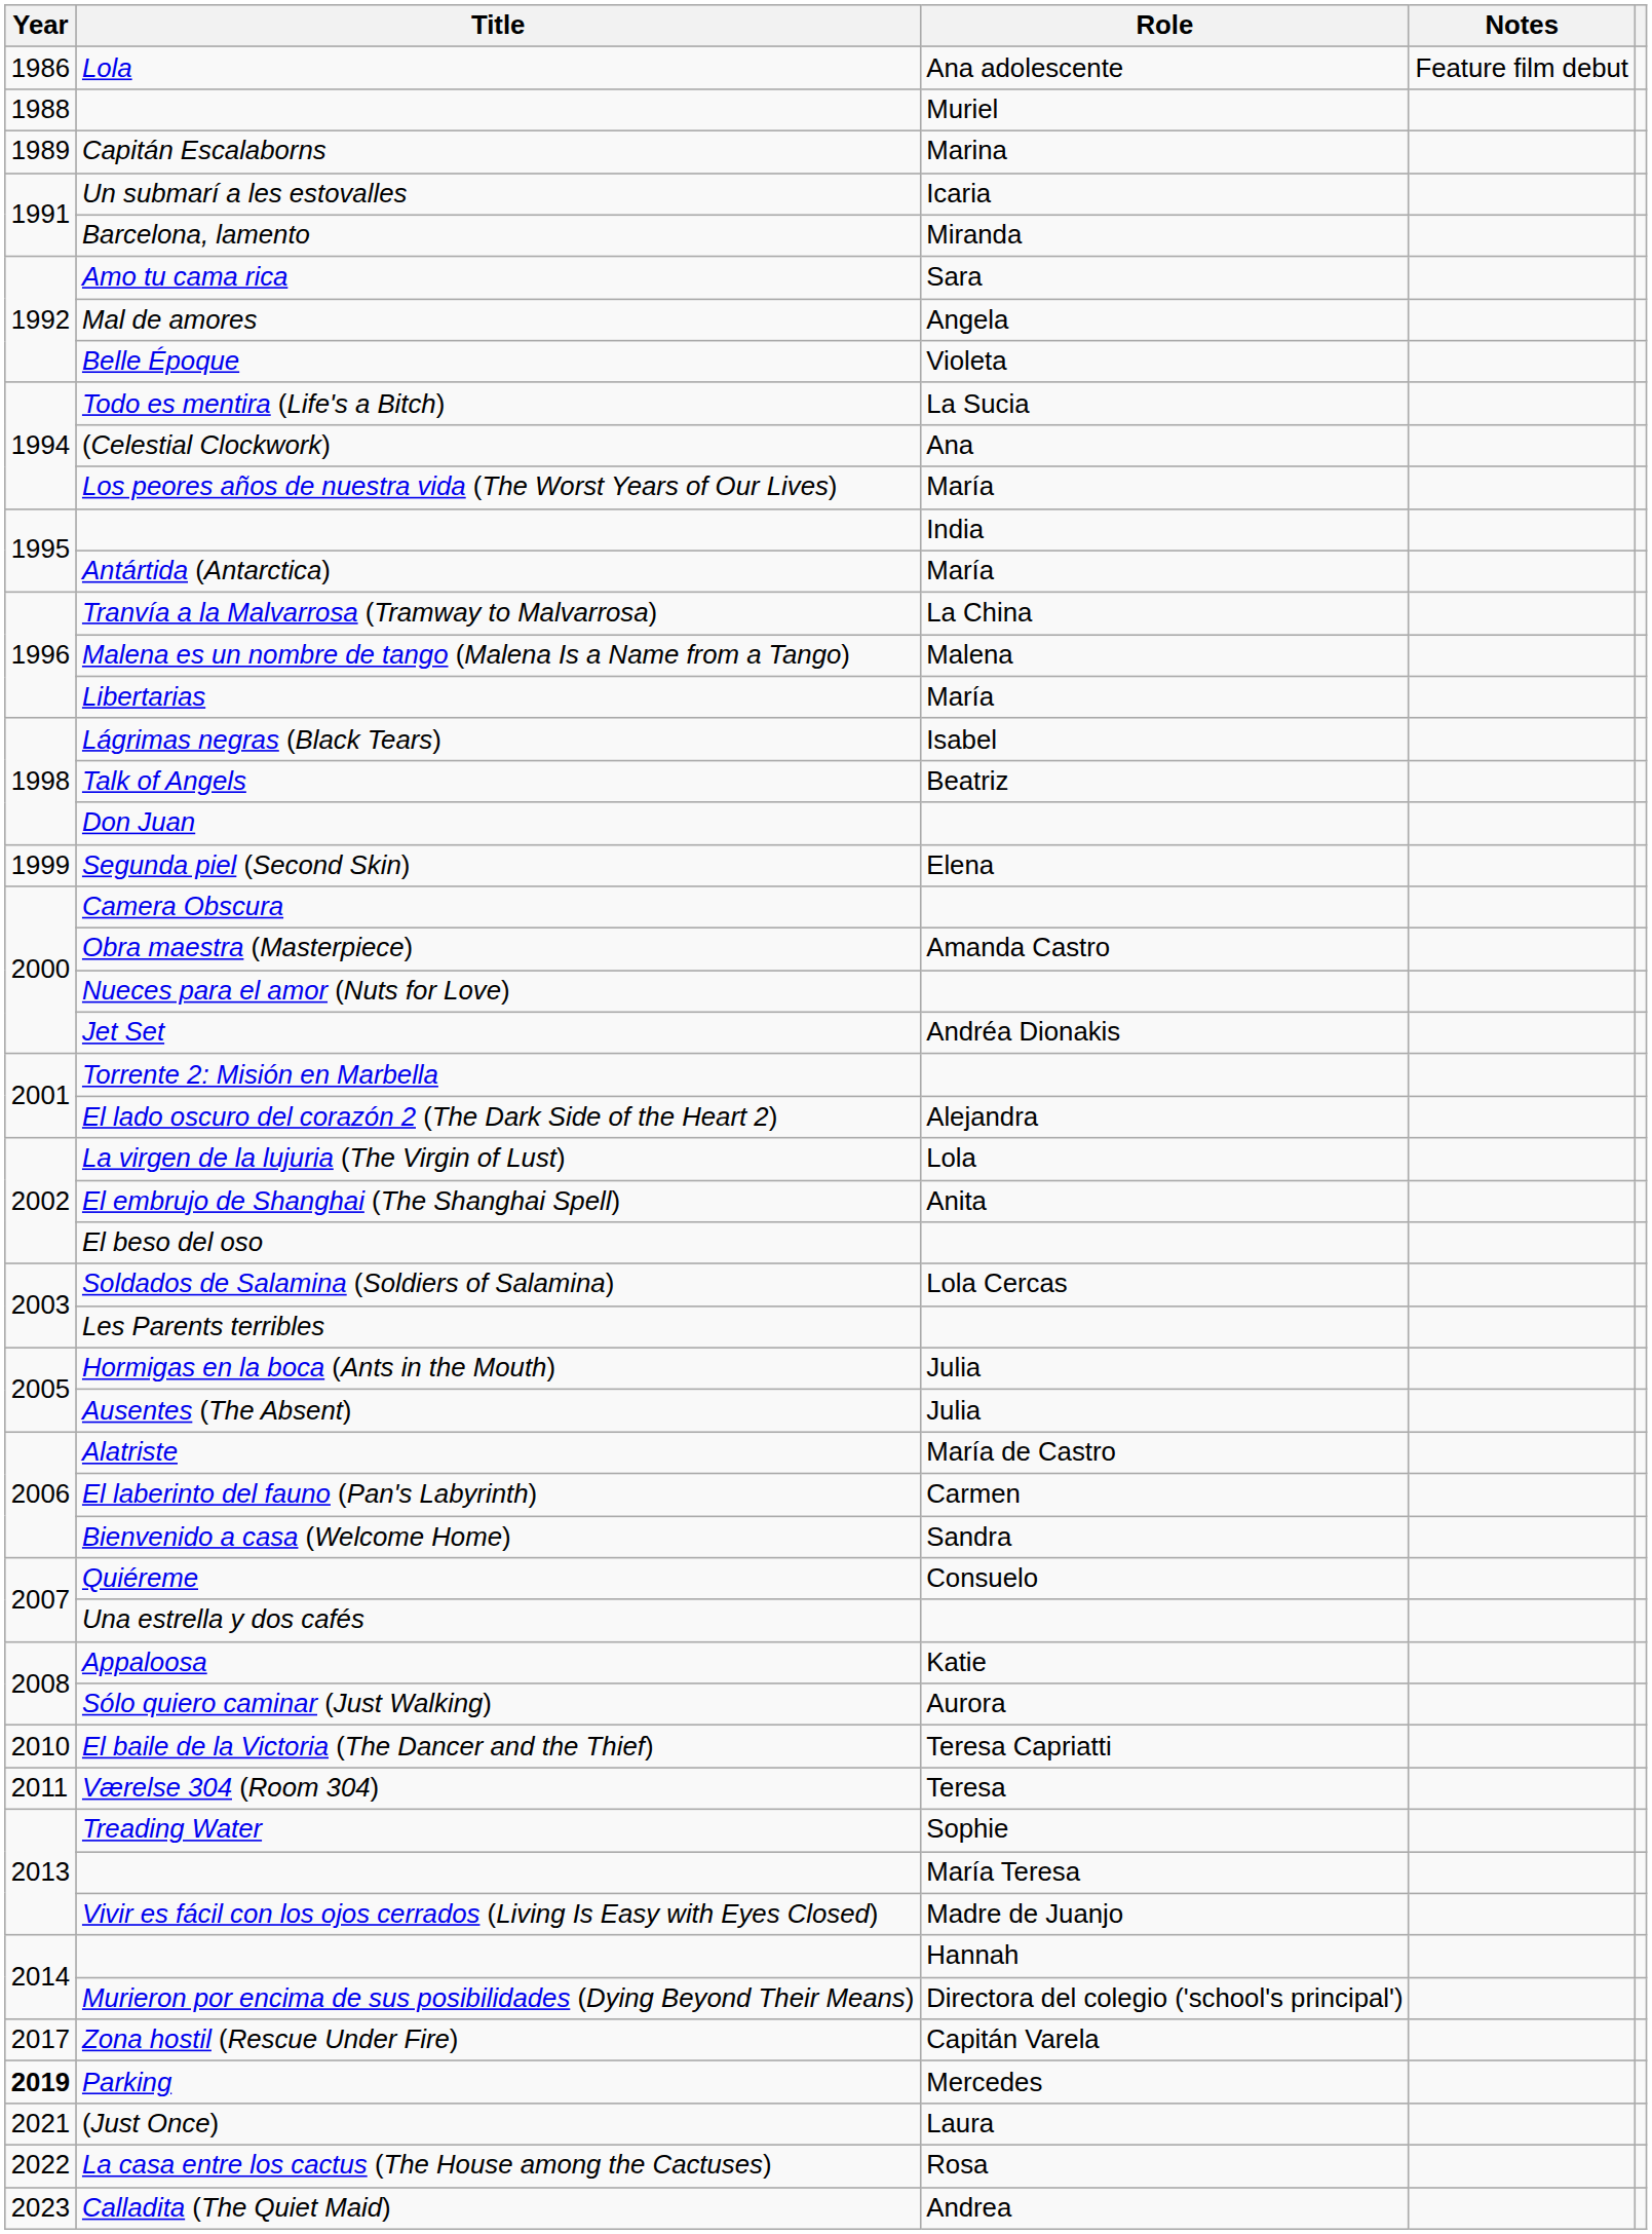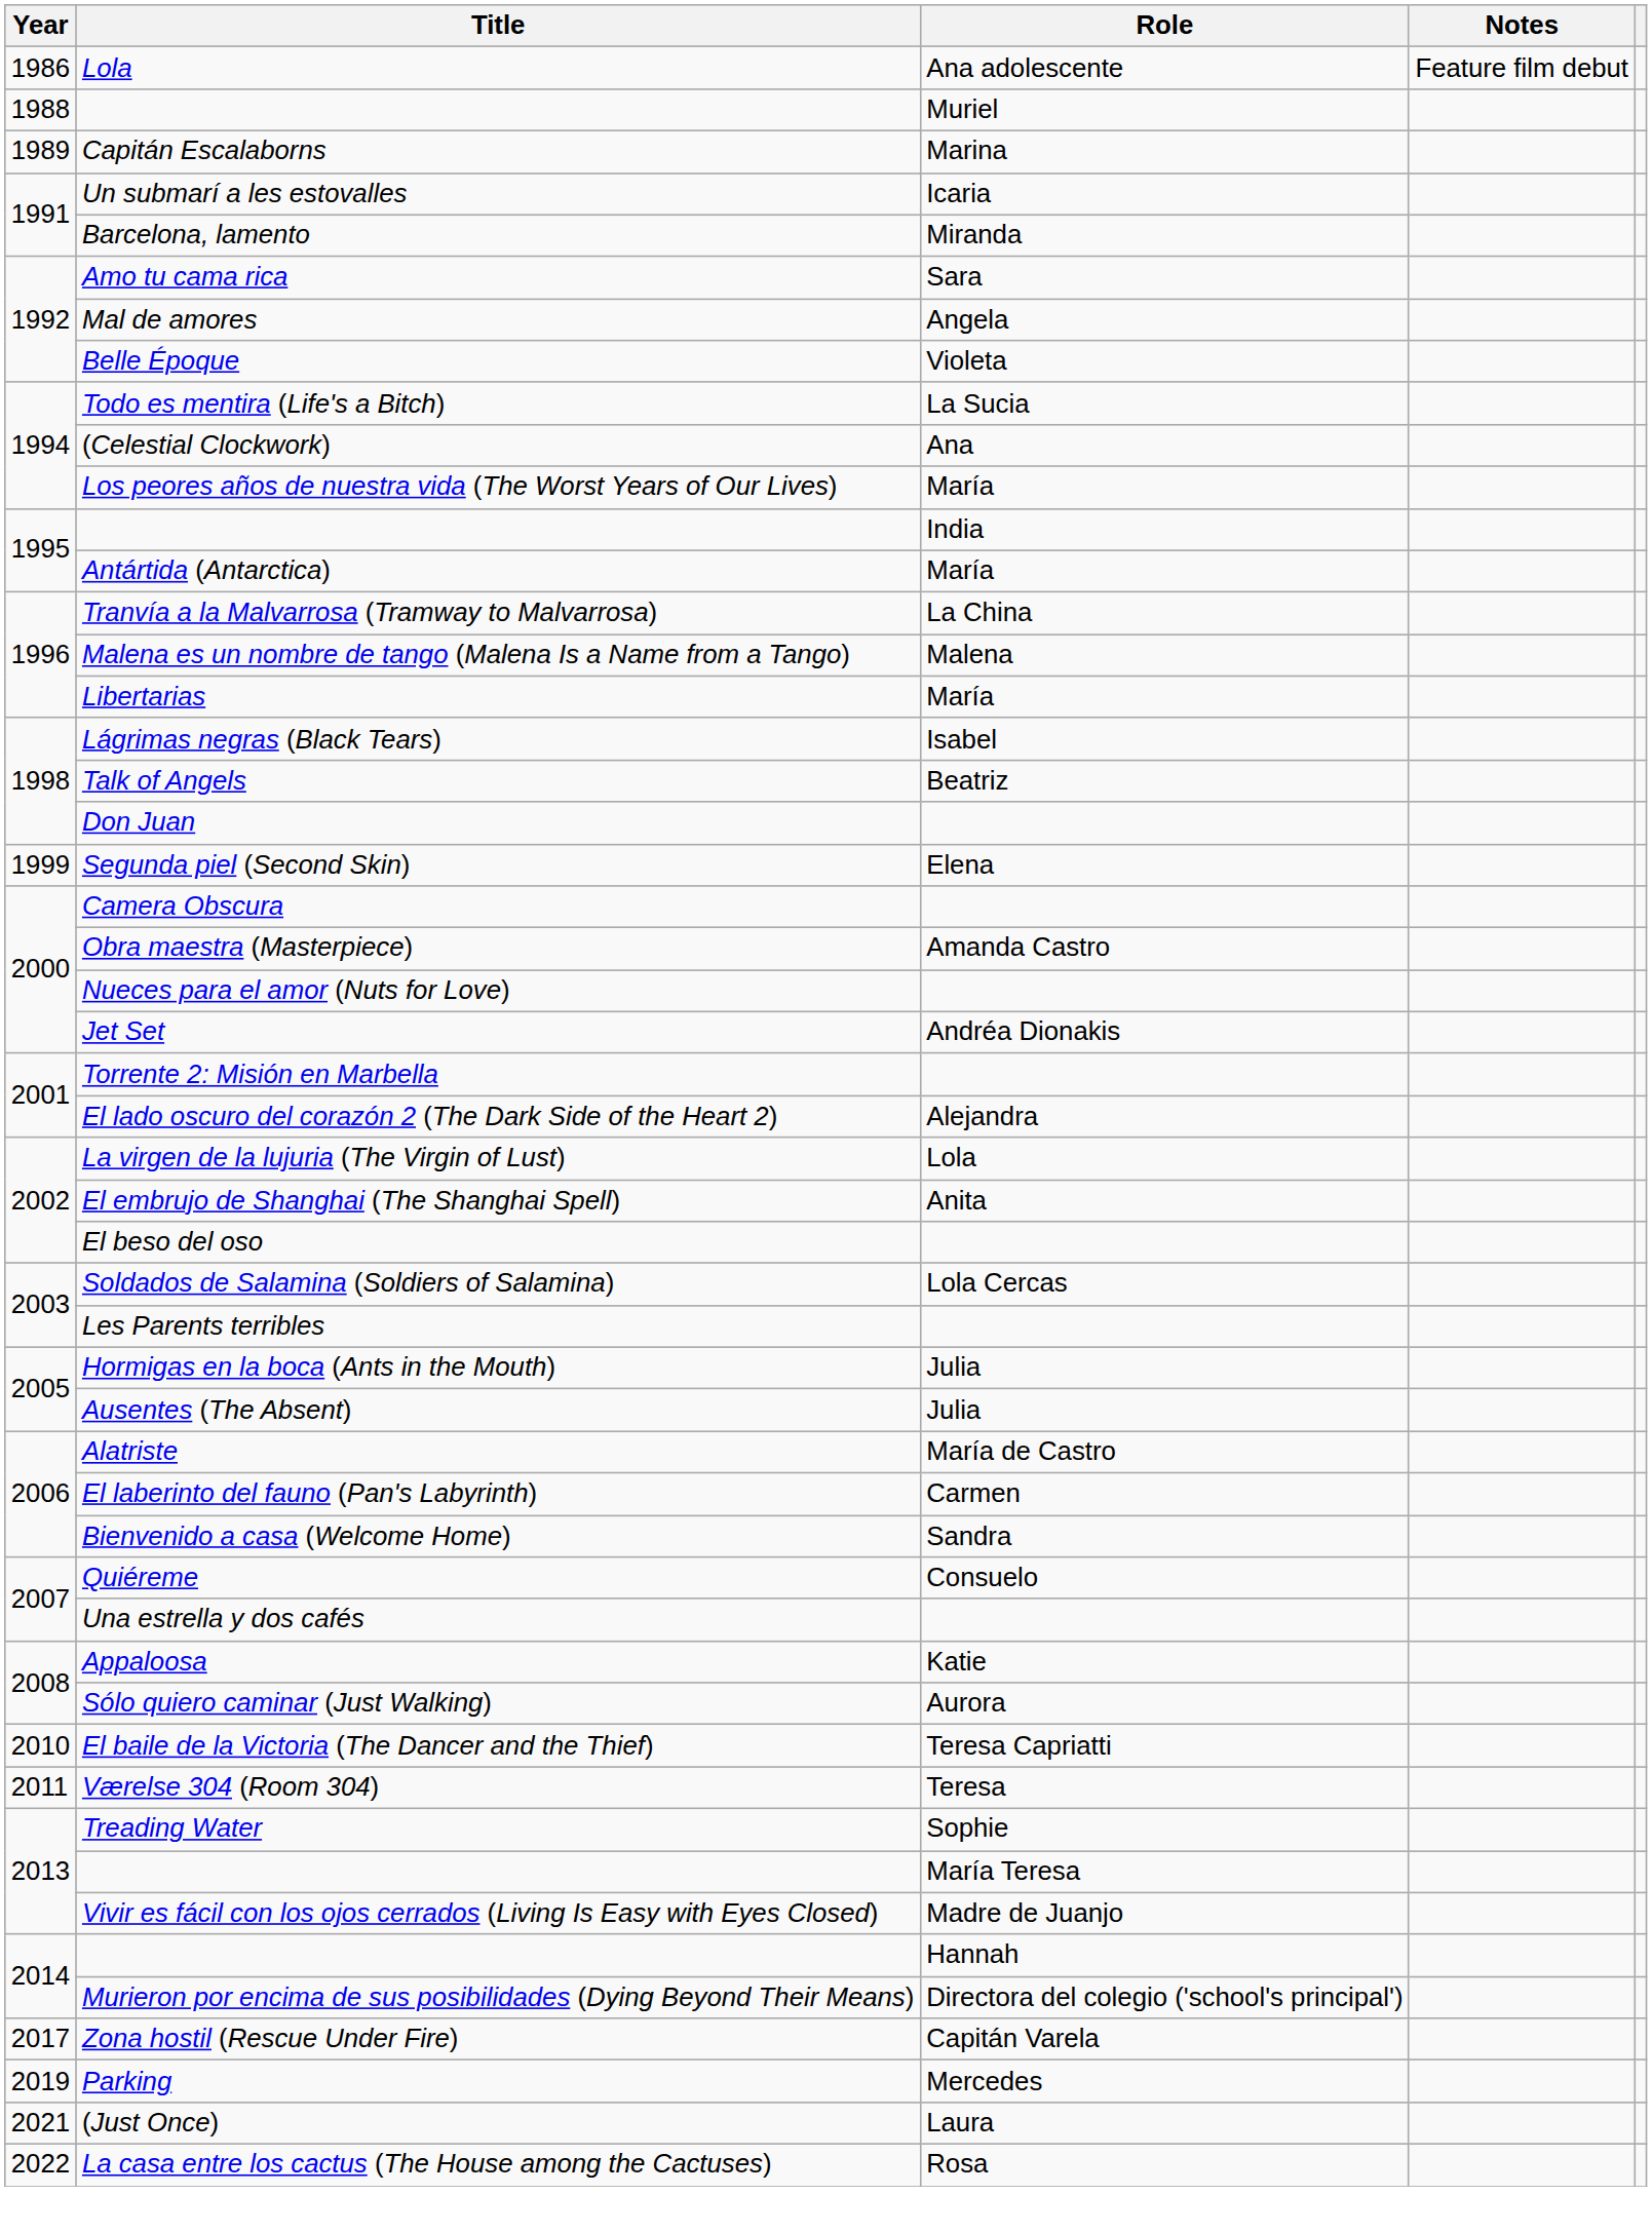Parking | Year: bold -> normal
- row: 2023 | Calladita (The Quiet Maid) | Andrea
